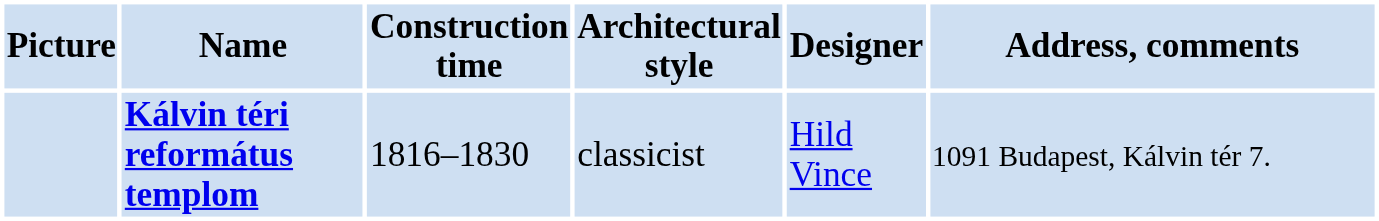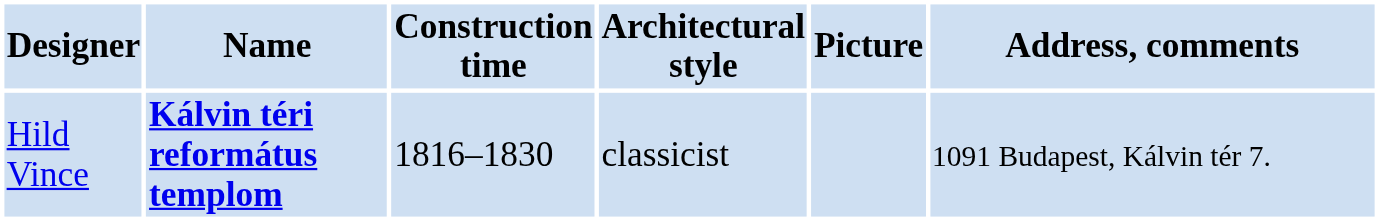columns swapped: Picture <-> Designer
